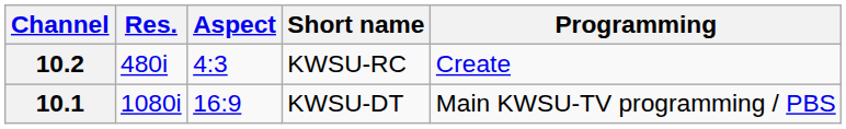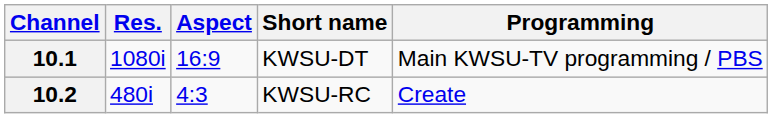rows swapped: 10.1 <-> 10.2
